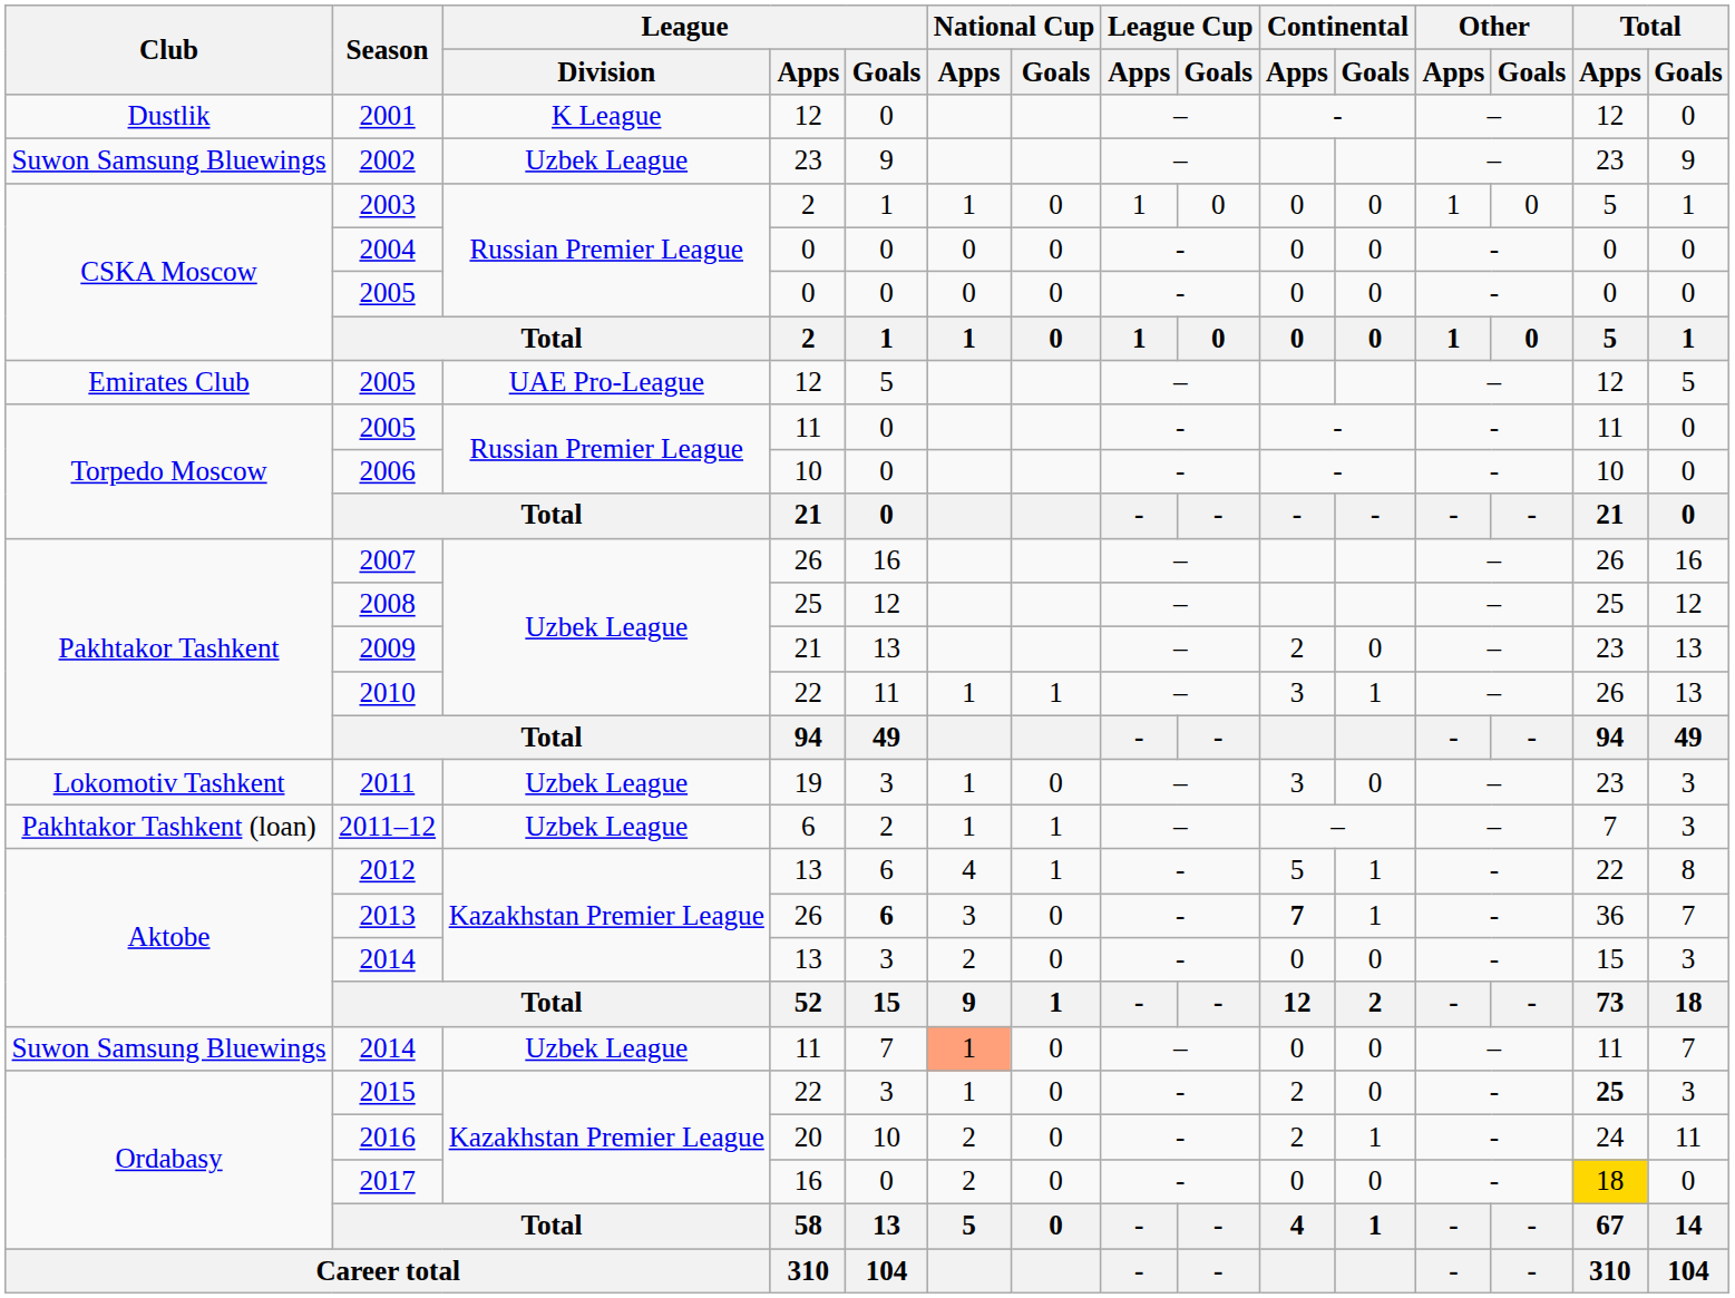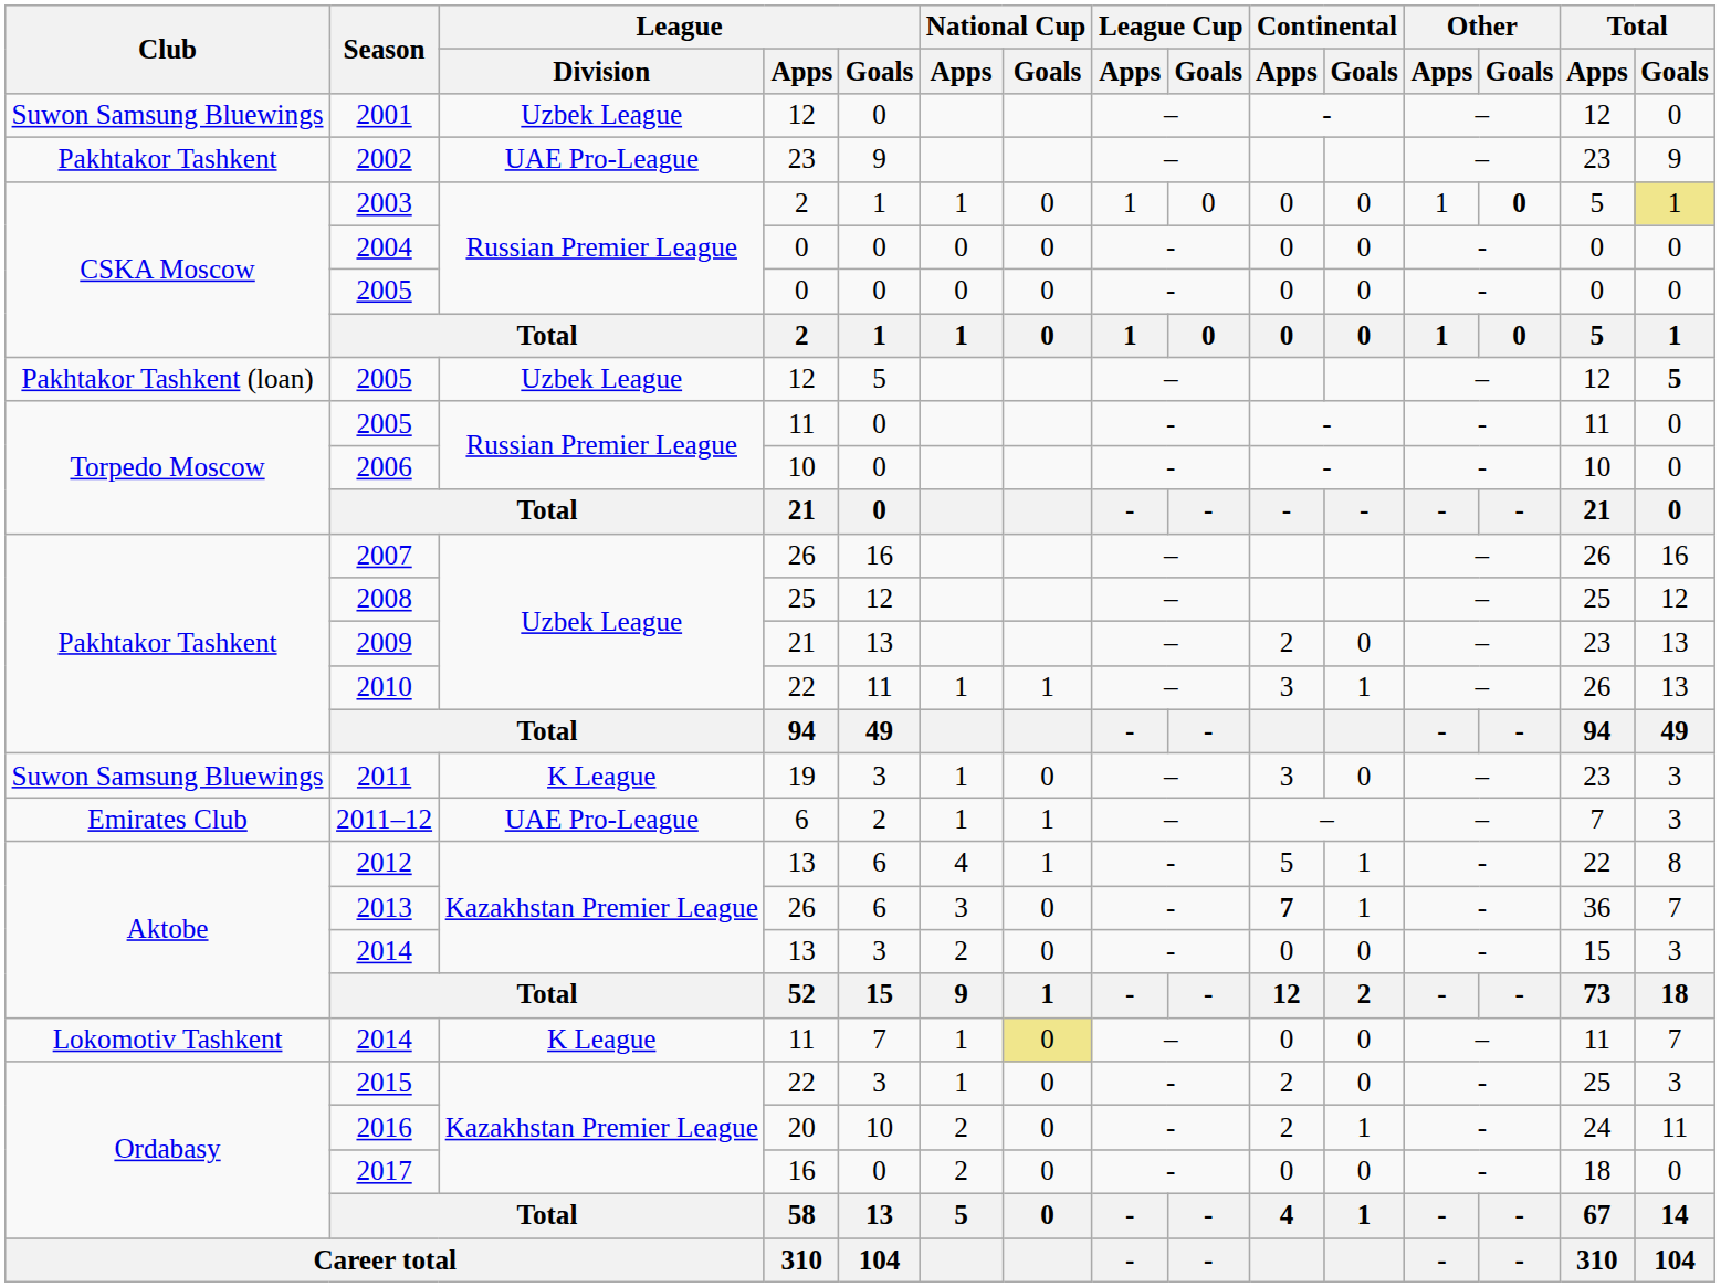2001 | Club: Dustlik -> Suwon Samsung Bluewings
2001 | League / Division: K League -> Uzbek League
2002 | Club: Suwon Samsung Bluewings -> Pakhtakor Tashkent
2002 | League / Division: Uzbek League -> UAE Pro-League
2003 | Other / Goals: normal -> bold
2003 | Total / Goals: no background -> khaki background
2005 / 12 | Club: Emirates Club -> Pakhtakor Tashkent (loan)
2005 / 12 | League / Division: UAE Pro-League -> Uzbek League
2005 / 12 | Total / Goals: normal -> bold
2011 | Club: Lokomotiv Tashkent -> Suwon Samsung Bluewings
2011 | League / Division: Uzbek League -> K League
2011–12 | Club: Pakhtakor Tashkent (loan) -> Emirates Club
2011–12 | League / Division: Uzbek League -> UAE Pro-League
2013 | League / Goals: bold -> normal
2014 / 11 | Club: Suwon Samsung Bluewings -> Lokomotiv Tashkent
2014 / 11 | League / Division: Uzbek League -> K League
2014 / 11 | National Cup / Apps: lightsalmon background -> no background
2014 / 11 | National Cup / Goals: no background -> khaki background
2015 | Total / Apps: bold -> normal
2017 | Total / Apps: gold background -> no background
